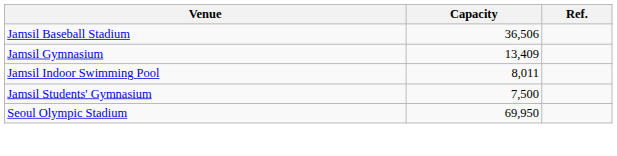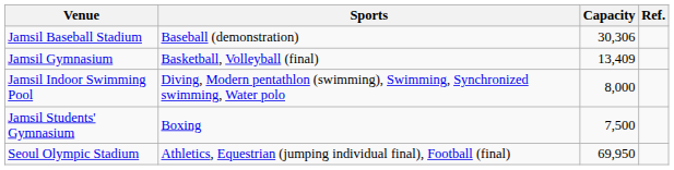+ column: Sports | Baseball (demonstration) | Basketball, Volleyball (final) | Diving, Modern pentathlon (swimming), Swimming, Synchronized swimming, Water polo | Boxing | Athletics, Equestrian (jumping individual final), Football (final)
Jamsil Baseball Stadium | Capacity: 36,506 -> 30,306
Jamsil Indoor Swimming Pool | Capacity: 8,011 -> 8,000
